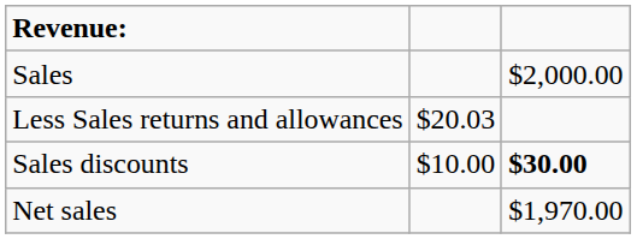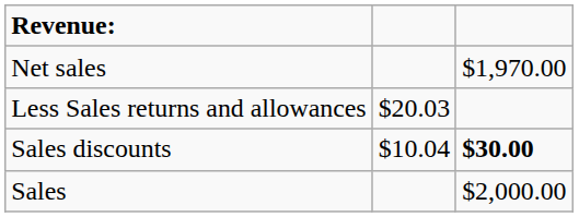rows swapped: Sales <-> Net sales
Sales discounts | column 2: $10.00 -> $10.04
